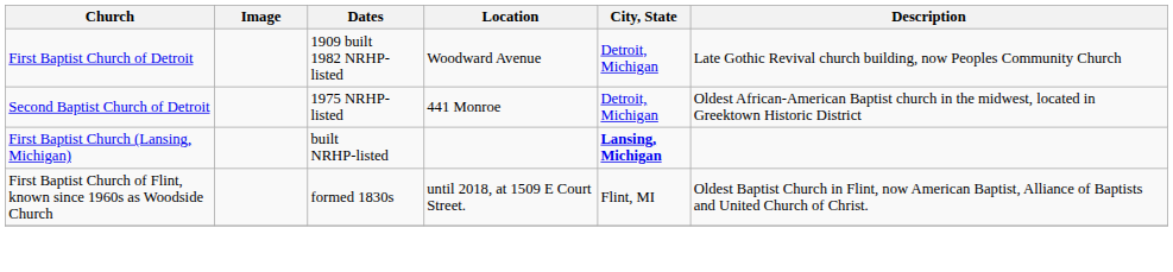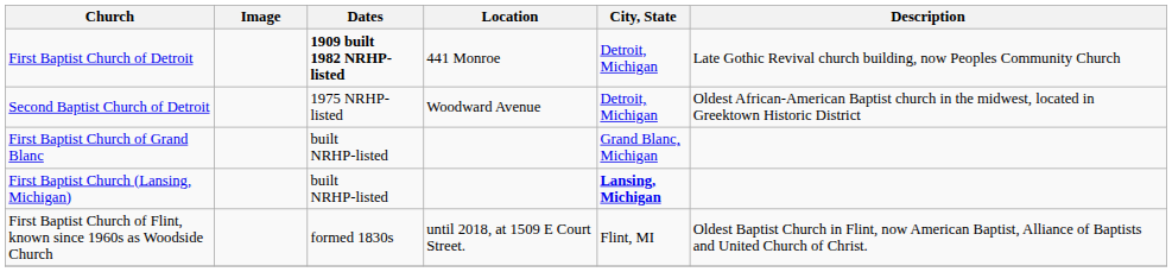First Baptist Church of Detroit | Dates: normal -> bold
First Baptist Church of Detroit | Location: Woodward Avenue -> 441 Monroe
Second Baptist Church of Detroit | Location: 441 Monroe -> Woodward Avenue
+ row: First Baptist Church of Grand Blanc | built NRHP-listed | Grand Blanc, Michigan
